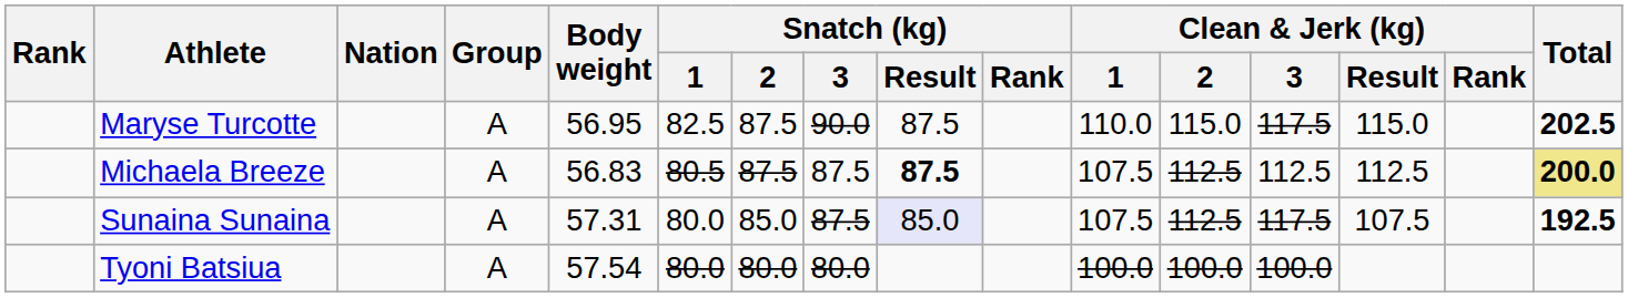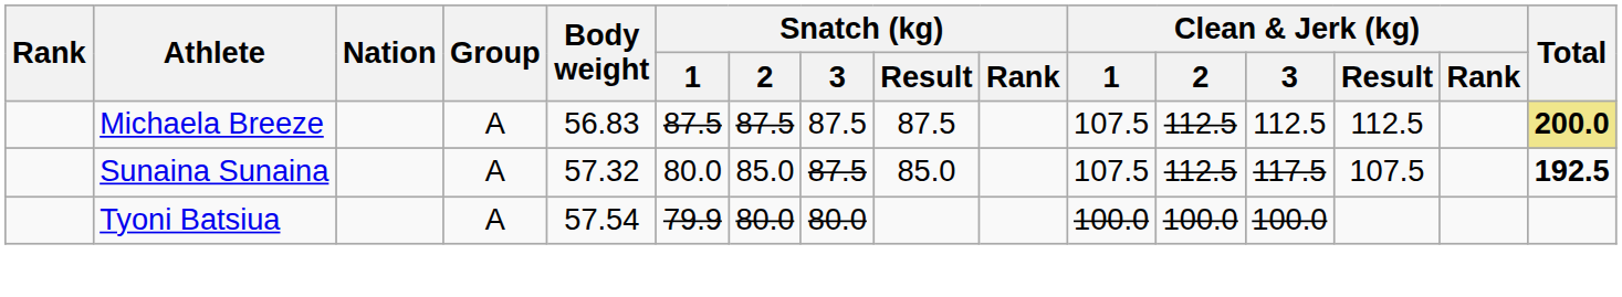- row: Maryse Turcotte | A | 56.95 | 82.5 | 87.5 | 90.0 | 87.5 | 110.0 | 115.0 | 117.5 | 115.0 | 202.5
Michaela Breeze | Snatch (kg) / 1: 80.5 -> 87.5
Michaela Breeze | Snatch (kg) / Result: bold -> normal
Sunaina Sunaina | Body weight: 57.31 -> 57.32
Sunaina Sunaina | Snatch (kg) / Result: lavender background -> no background
Tyoni Batsiua | Snatch (kg) / 1: 80.0 -> 79.9
